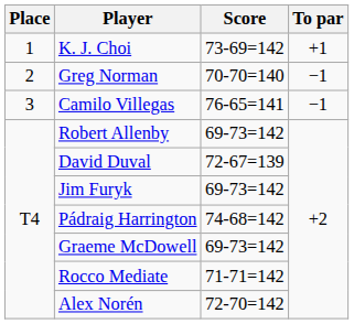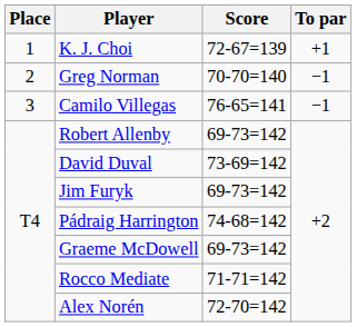K. J. Choi | Score: 73-69=142 -> 72-67=139
David Duval | Score: 72-67=139 -> 73-69=142
